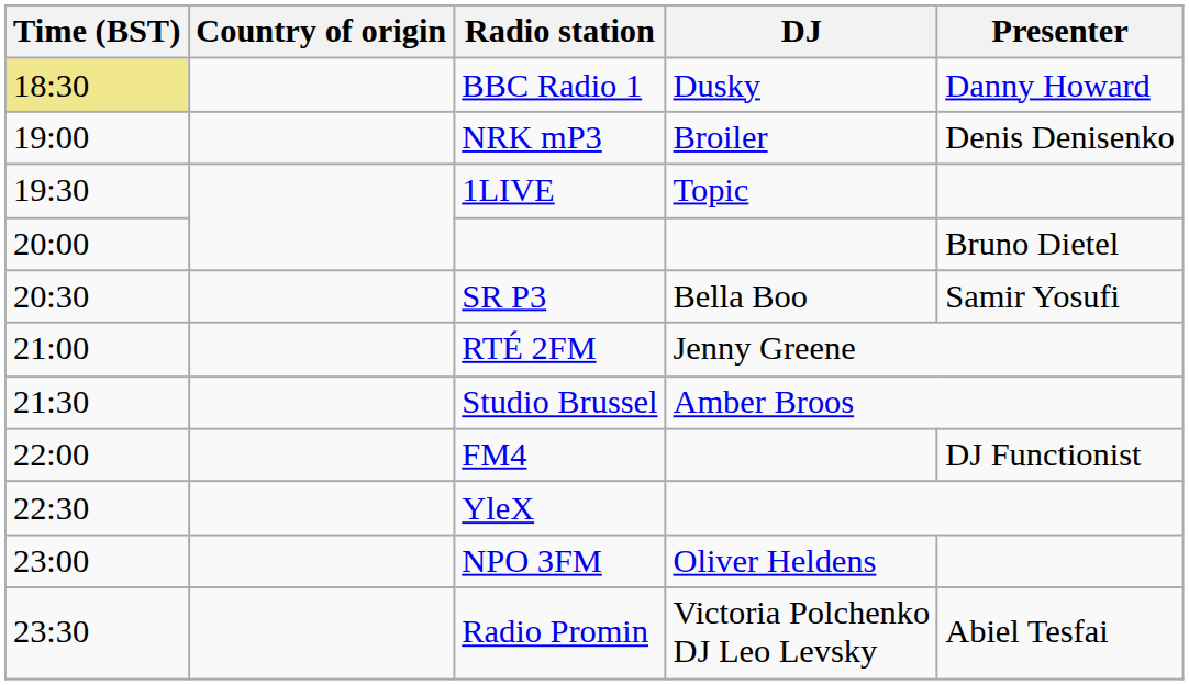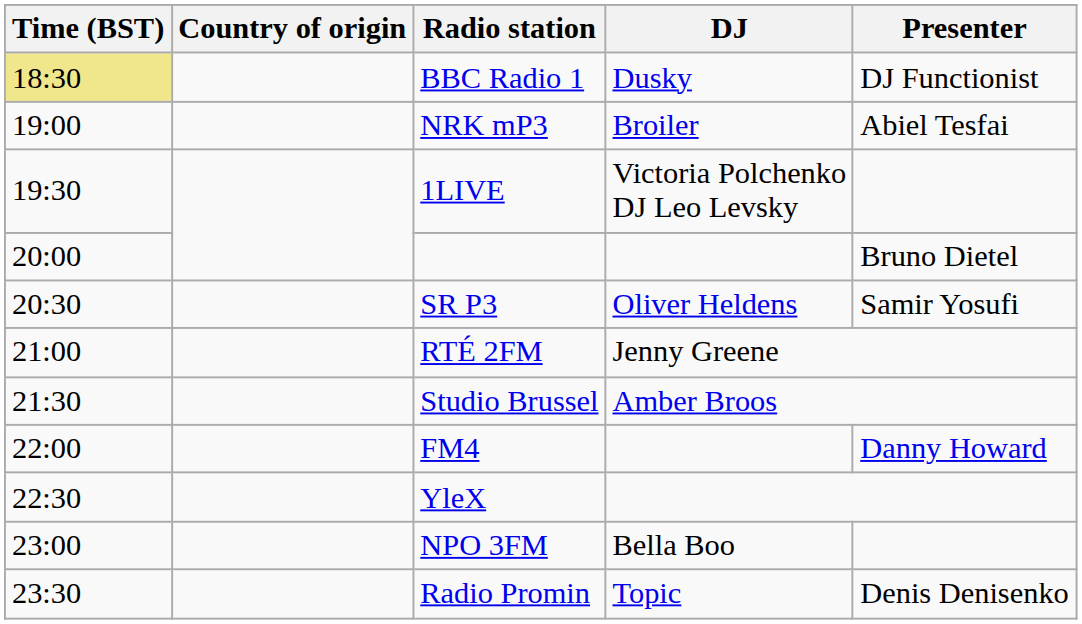BBC Radio 1 | Presenter: Danny Howard -> DJ Functionist
NRK mP3 | Presenter: Denis Denisenko -> Abiel Tesfai
1LIVE | DJ: Topic -> Victoria Polchenko DJ Leo Levsky
SR P3 | DJ: Bella Boo -> Oliver Heldens
FM4 | Presenter: DJ Functionist -> Danny Howard
NPO 3FM | DJ: Oliver Heldens -> Bella Boo
Radio Promin | DJ: Victoria Polchenko DJ Leo Levsky -> Topic
Radio Promin | Presenter: Abiel Tesfai -> Denis Denisenko
